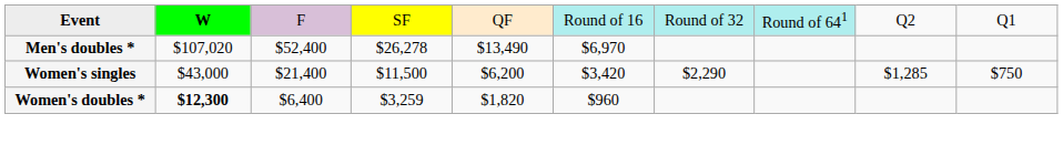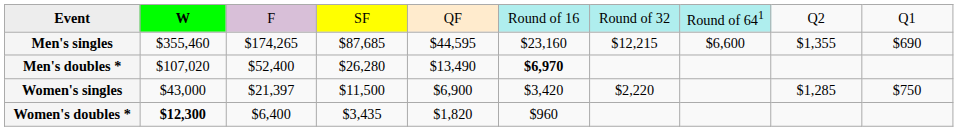+ row: Men's singles | $355,460 | $174,265 | $87,685 | $44,595 | $23,160 | $12,215 | $6,600 | $1,355 | $690
Men's doubles * | column 4: $26,278 -> $26,280
Men's doubles * | column 6: normal -> bold
Women's singles | column 3: $21,400 -> $21,397
Women's singles | column 5: $6,200 -> $6,900
Women's singles | column 7: $2,290 -> $2,220
Women's doubles * | column 4: $3,259 -> $3,435
